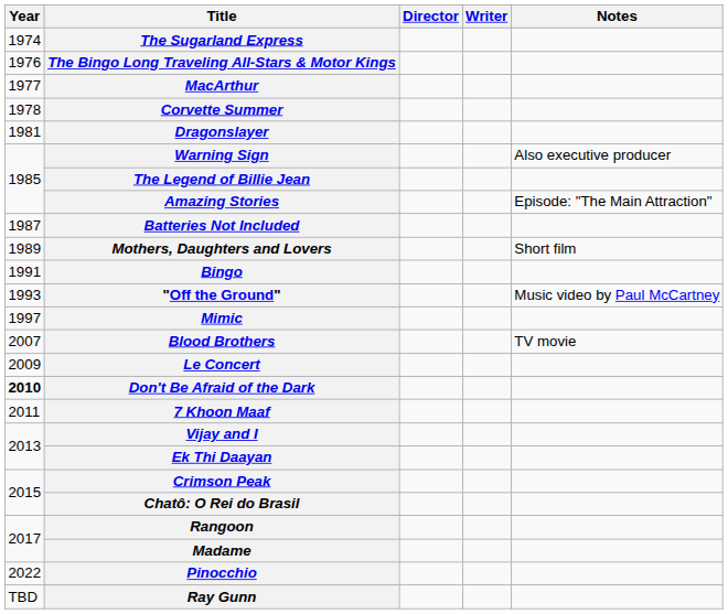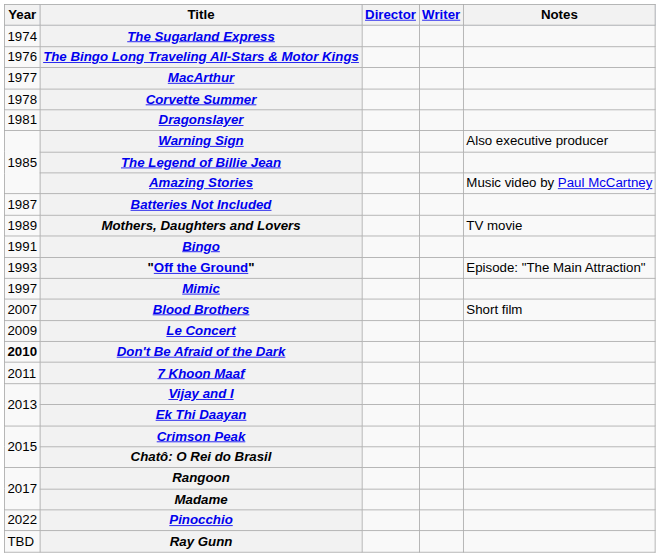Amazing Stories | Notes: Episode: "The Main Attraction" -> Music video by Paul McCartney
Mothers, Daughters and Lovers | Notes: Short film -> TV movie
"Off the Ground" | Notes: Music video by Paul McCartney -> Episode: "The Main Attraction"
Blood Brothers | Notes: TV movie -> Short film
